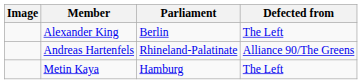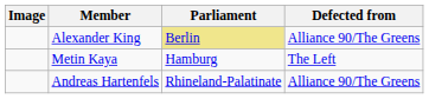Alexander King | Parliament: no background -> khaki background
Alexander King | Defected from: The Left -> Alliance 90/The Greens
rows swapped: Metin Kaya <-> Andreas Hartenfels
